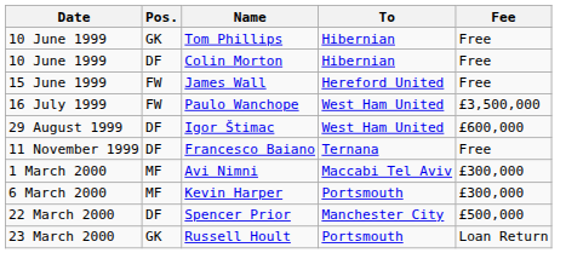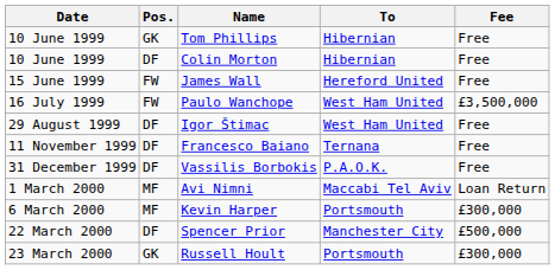Igor Štimac | Fee: £600,000 -> Free
+ row: 31 December 1999 | DF | Vassilis Borbokis | P.A.O.K. | Free
Avi Nimni | Fee: £300,000 -> Loan Return
Russell Hoult | Fee: Loan Return -> £300,000
